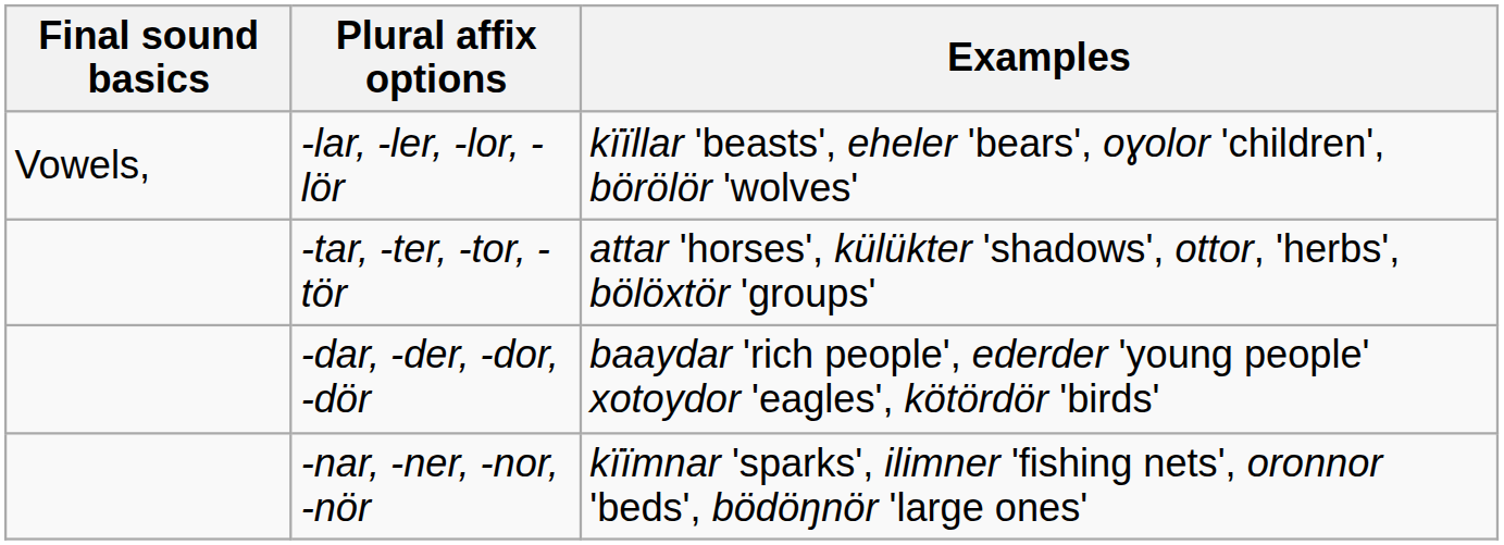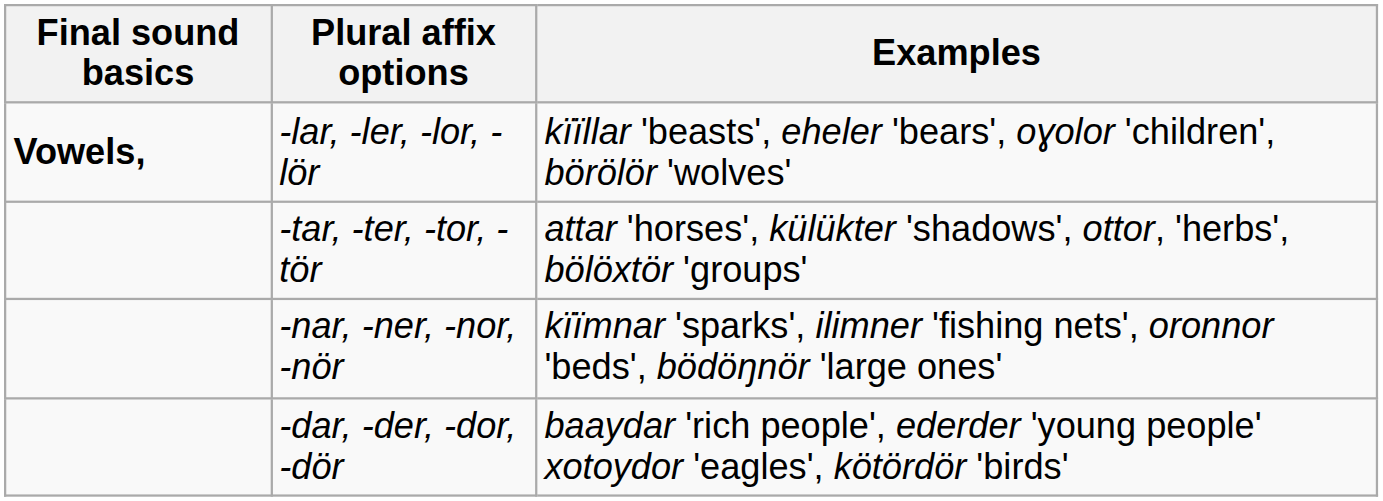-lar, -ler, -lor, -lör | Final sound basics: normal -> bold
rows swapped: -dar, -der, -dor, -dör <-> -nar, -ner, -nor, -nör
